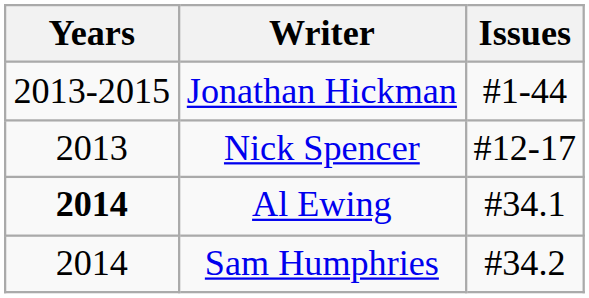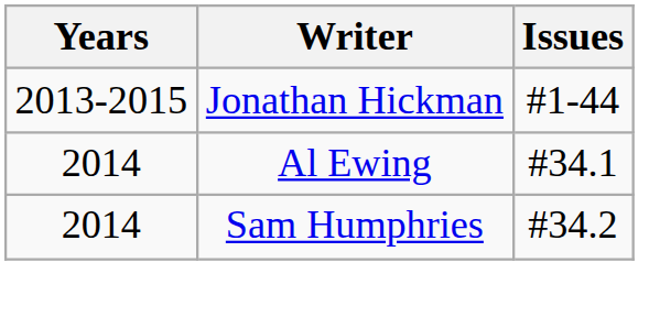- row: 2013 | Nick Spencer | #12-17
Al Ewing | Years: bold -> normal
